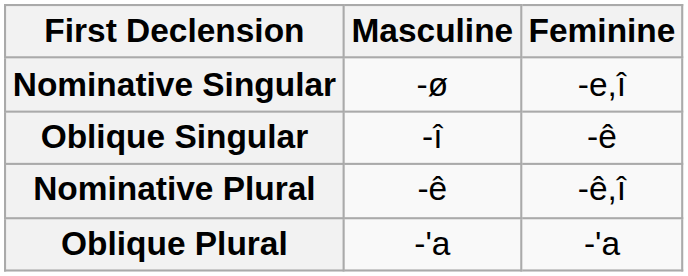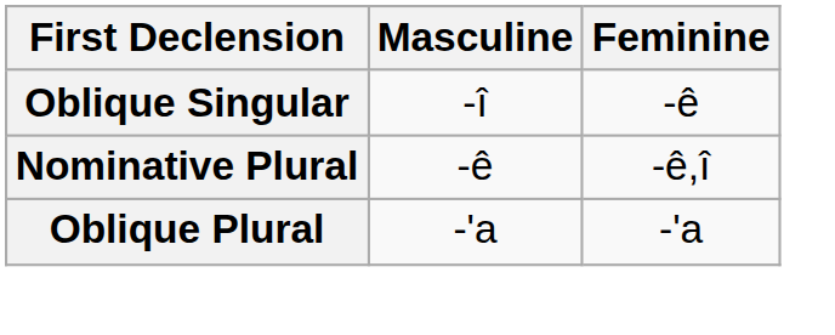- row: Nominative Singular | -ø | -e,î
